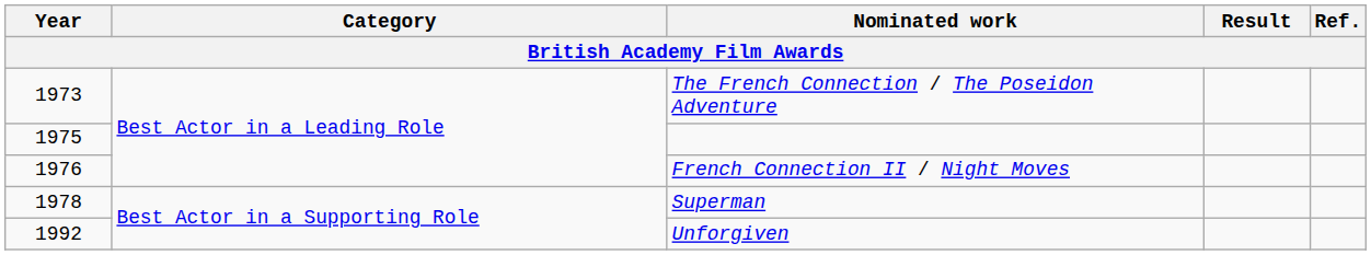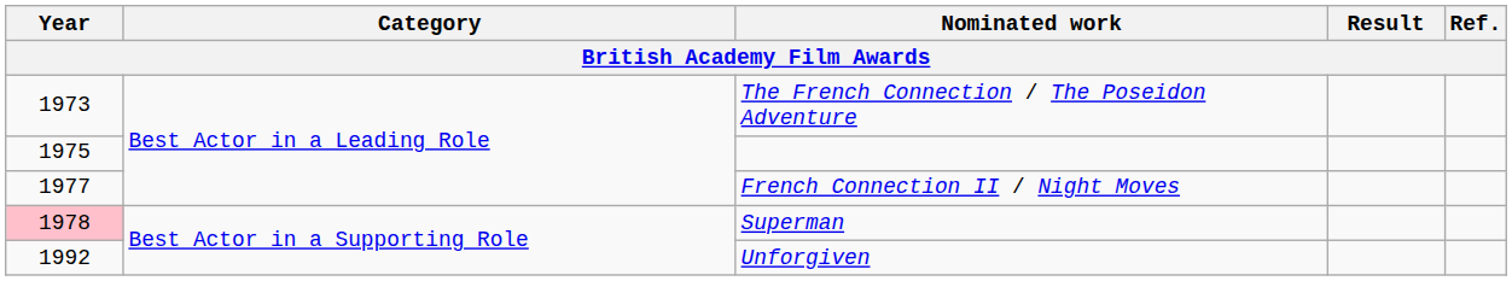French Connection II / Night Moves | Year: 1976 -> 1977
Superman | Year: no background -> pink background
